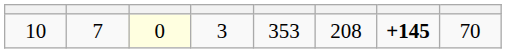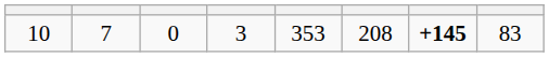10 | column 3: lightyellow background -> no background
10 | column 8: 70 -> 83
